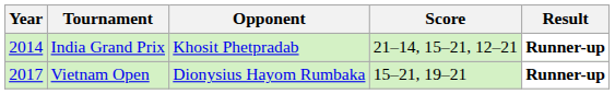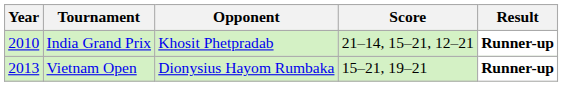India Grand Prix | Year: 2014 -> 2010
Vietnam Open | Year: 2017 -> 2013
